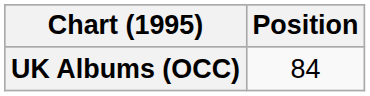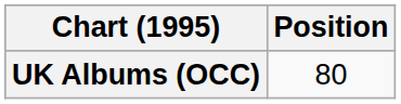UK Albums (OCC) | Position: 84 -> 80
